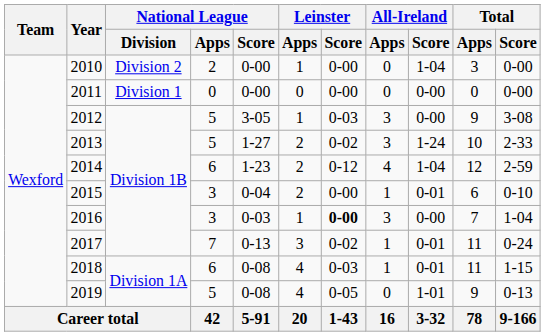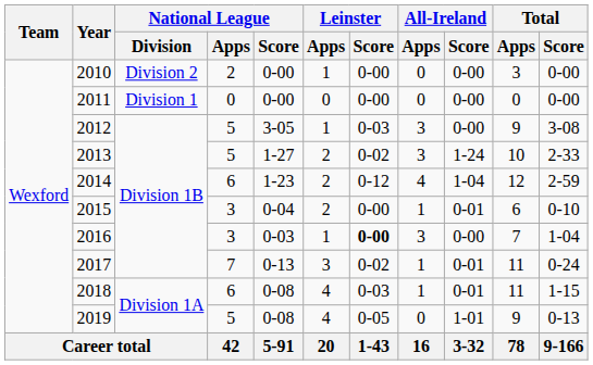2010 | All-Ireland / Score: 1-04 -> 0-00
